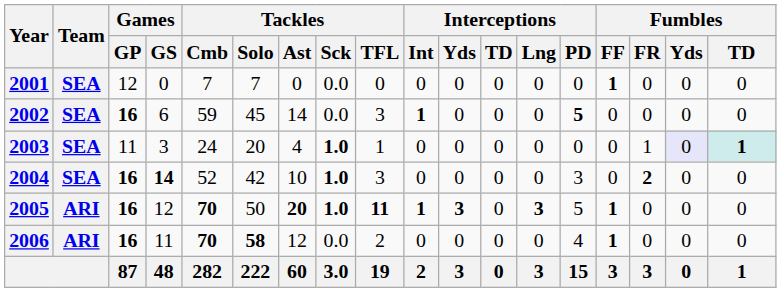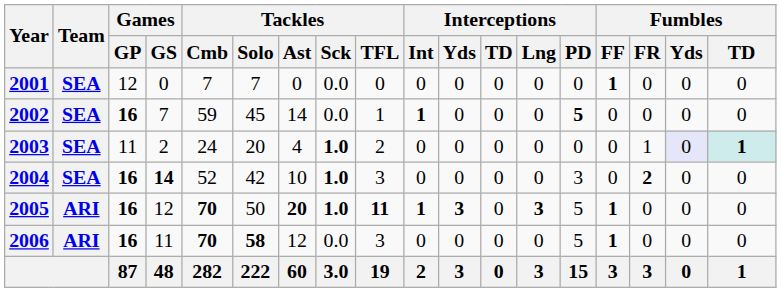2002 | Games / GS: 6 -> 7
2002 | Tackles / TFL: 3 -> 1
2003 | Games / GS: 3 -> 2
2003 | Tackles / TFL: 1 -> 2
2006 | Tackles / TFL: 2 -> 3
2006 | Interceptions / PD: 4 -> 5
